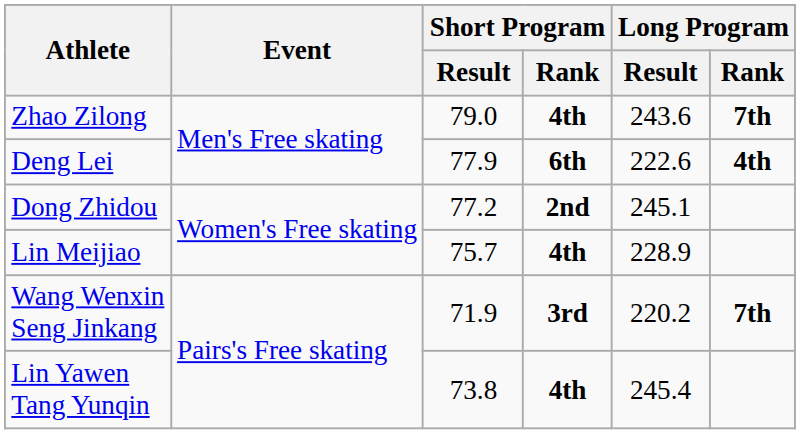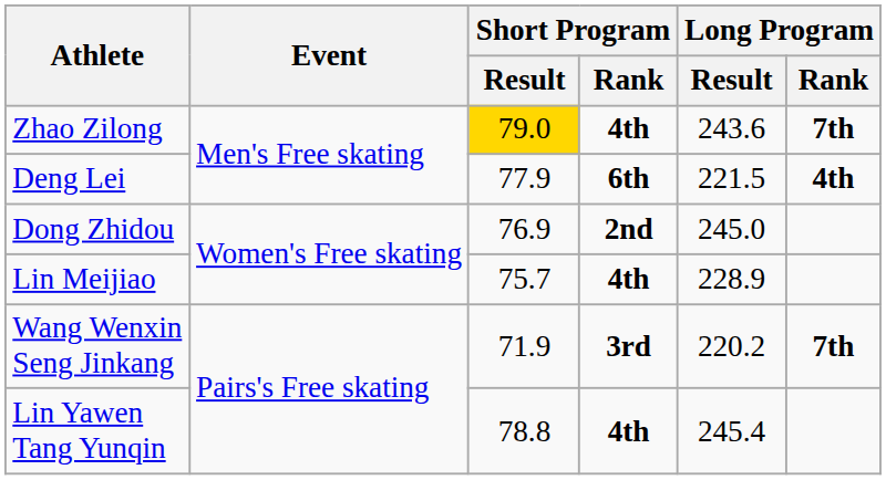Zhao Zilong | Short Program / Result: no background -> gold background
Deng Lei | Long Program / Result: 222.6 -> 221.5
Dong Zhidou | Short Program / Result: 77.2 -> 76.9
Dong Zhidou | Long Program / Result: 245.1 -> 245.0
Lin Yawen Tang Yunqin | Short Program / Result: 73.8 -> 78.8
